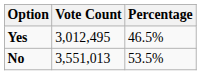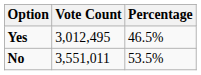No | Vote Count: 3,551,013 -> 3,551,011
